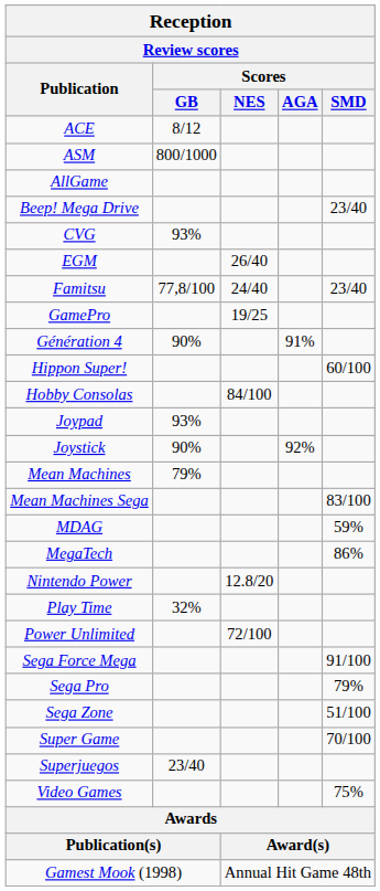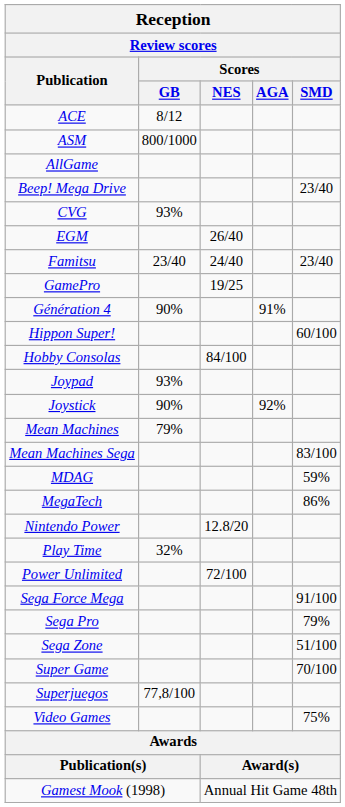Famitsu | Scores / GB: 77,8/100 -> 23/40
Superjuegos | Scores / GB: 23/40 -> 77,8/100
